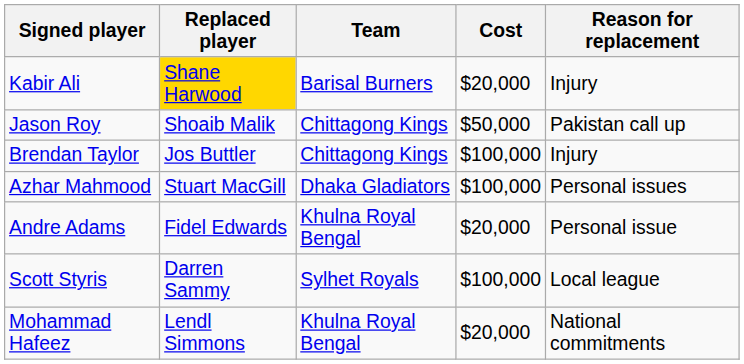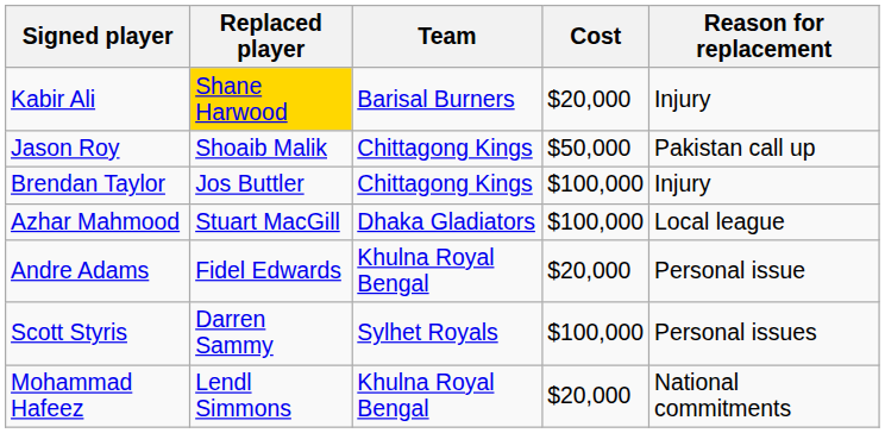Azhar Mahmood | Reason for replacement: Personal issues -> Local league
Scott Styris | Reason for replacement: Local league -> Personal issues
